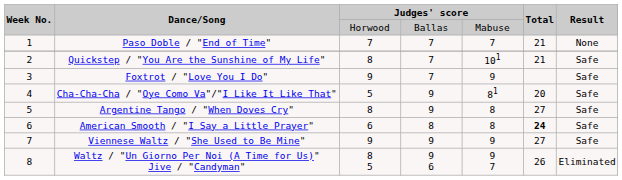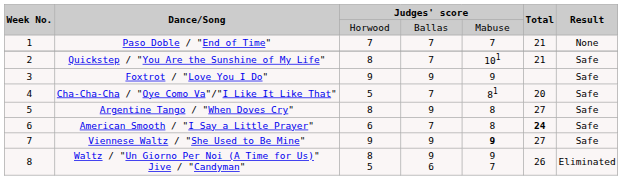Foxtrot / "Love You I Do" | column 4: 7 -> 9
Cha-Cha-Cha / "Oye Como Va"/"I Like It Like That" | column 4: 9 -> 7
American Smooth / "I Say a Little Prayer" | column 4: 8 -> 7
Viennese Waltz / "She Used to Be Mine" | column 5: normal -> bold
